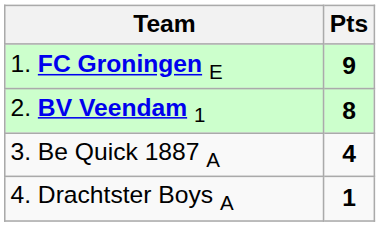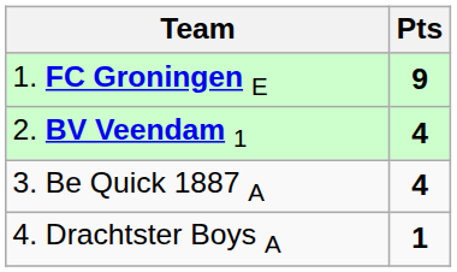2. BV Veendam 1 | Pts: 8 -> 4
